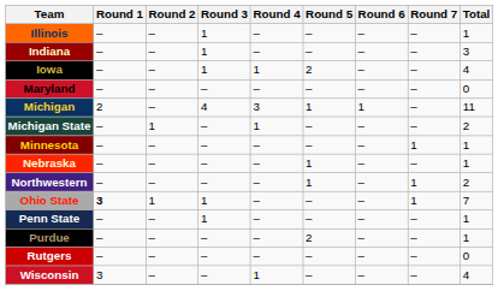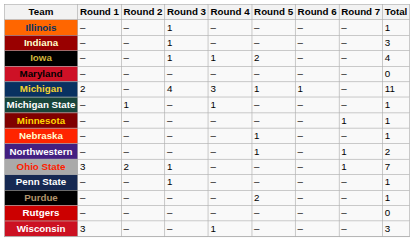Michigan State | Total: 2 -> 1
Ohio State | Round 1: bold -> normal
Ohio State | Round 2: 1 -> 2
Wisconsin | Total: 4 -> 3
